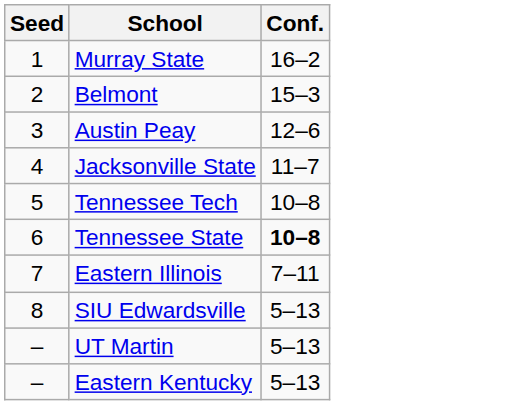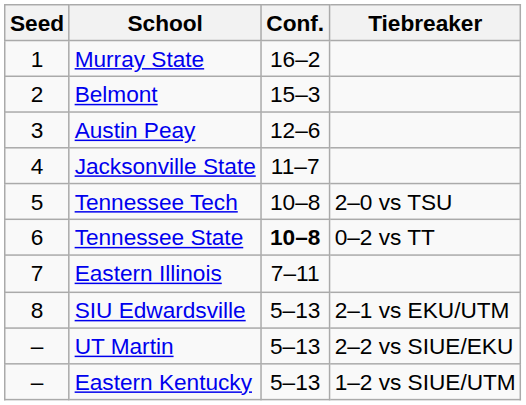+ column: Tiebreaker | 2–0 vs TSU | 0–2 vs TT | 2–1 vs EKU/UTM | 2–2 vs SIUE/EKU | 1–2 vs SIUE/UTM
